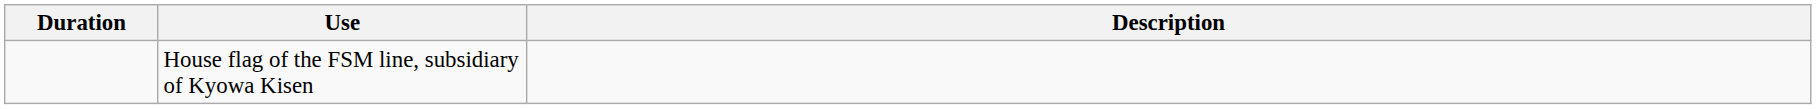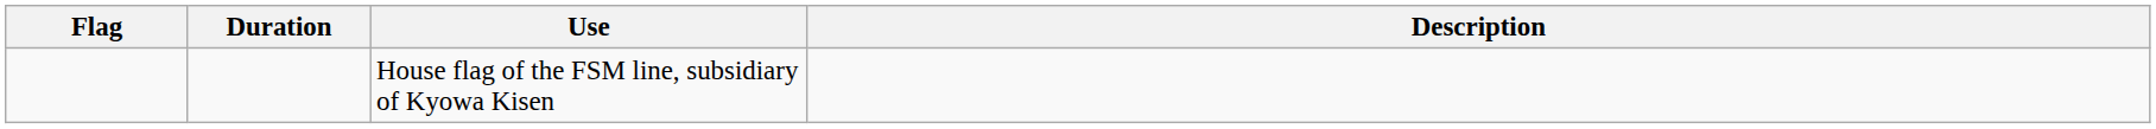+ column: Flag
